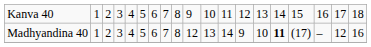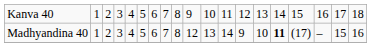Madhyandina 40 | column 18: 12 -> 15
